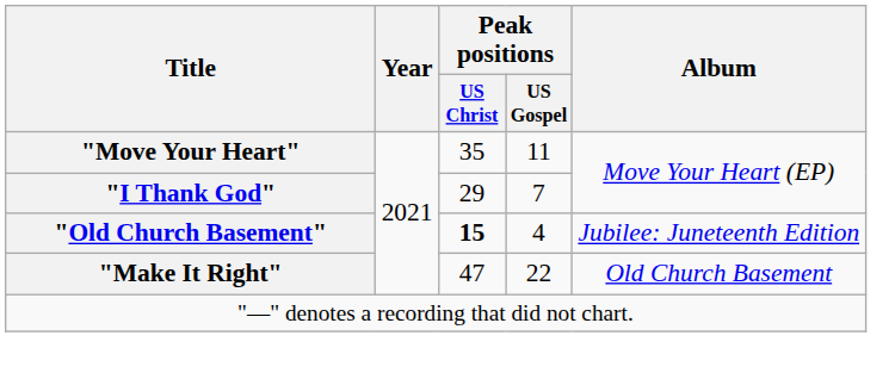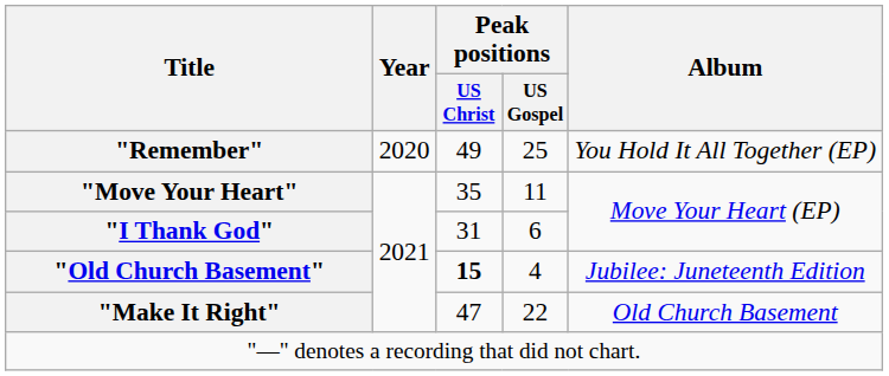+ row: "Remember" | 2020 | 49 | 25 | You Hold It All Together (EP)
"I Thank God" | Peak positions / US Christ: 29 -> 31
"I Thank God" | Peak positions / US Gospel: 7 -> 6
